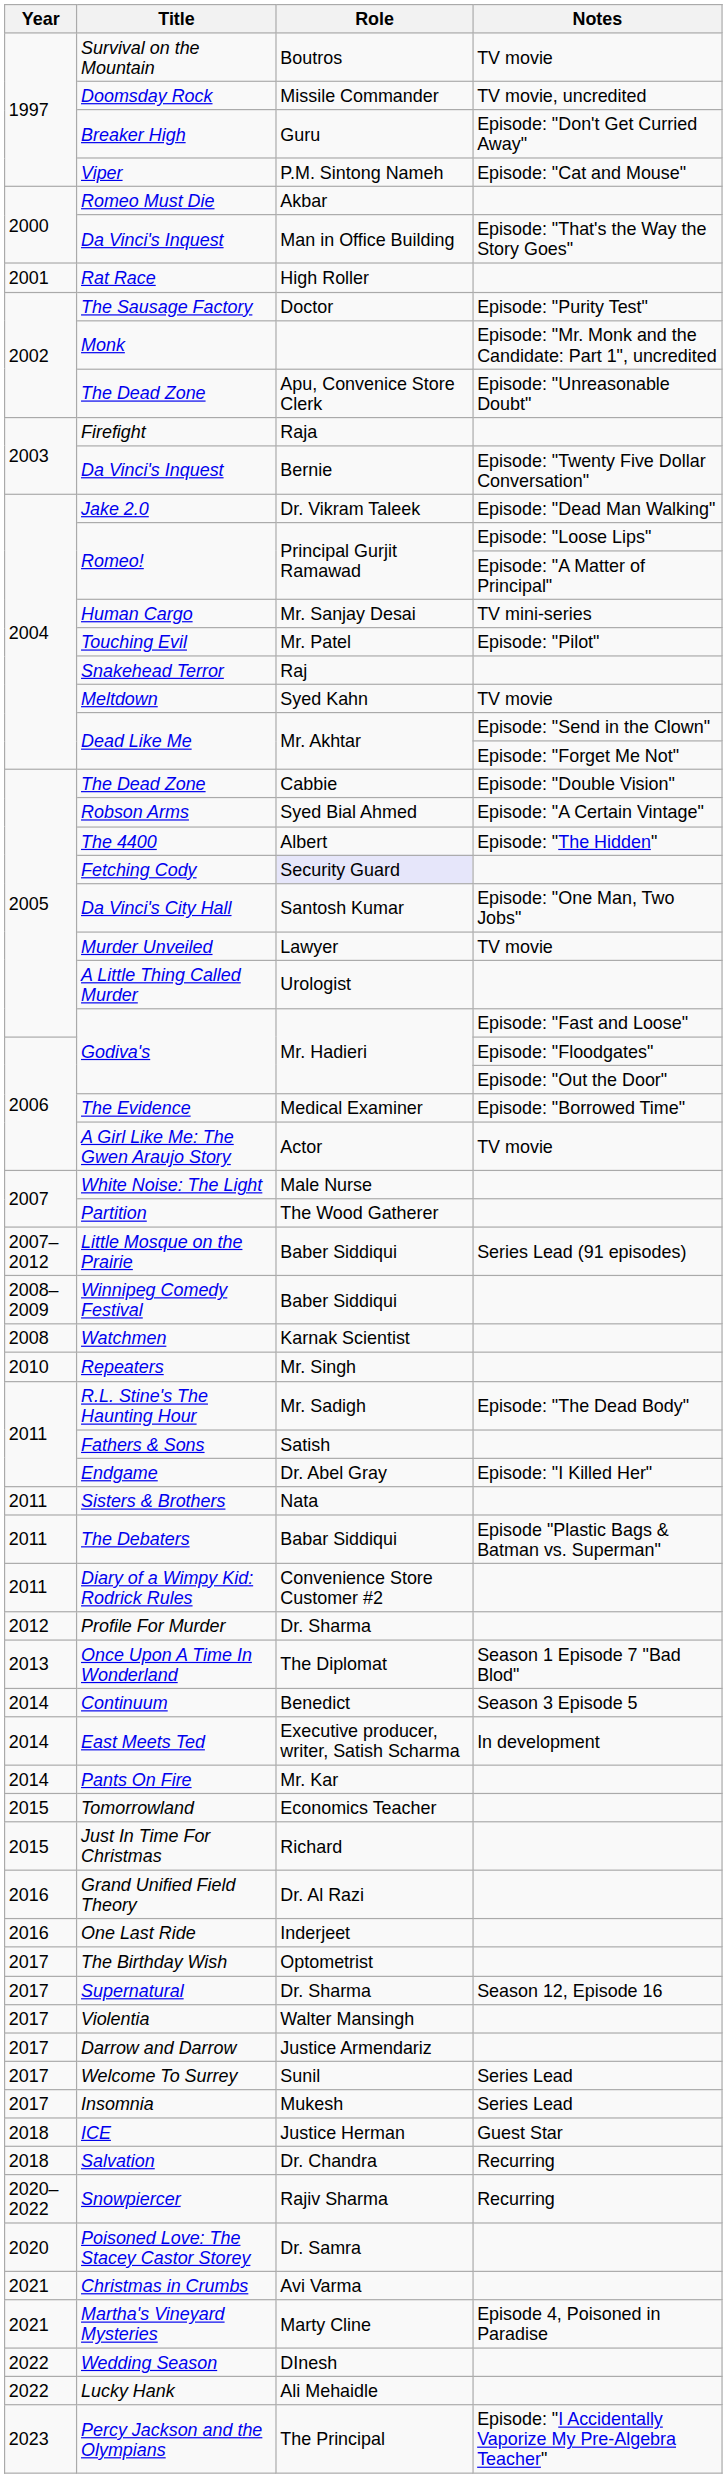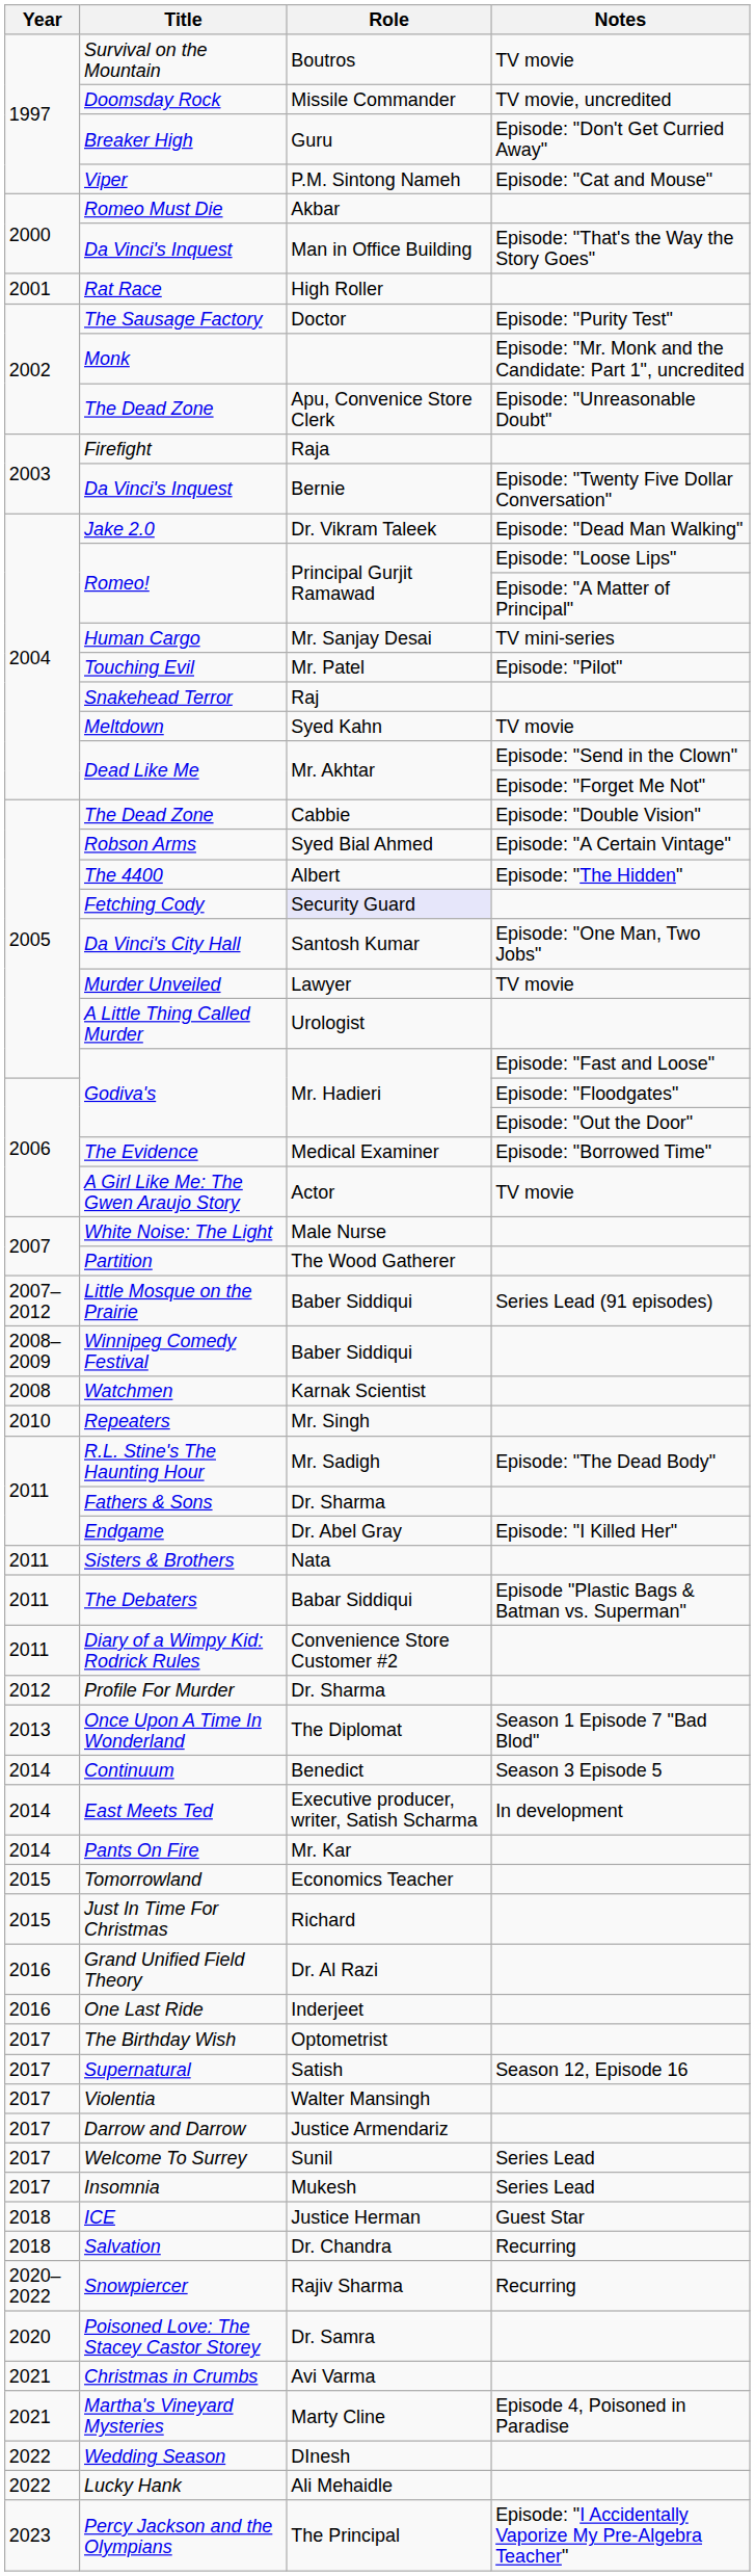Fathers & Sons | Role: Satish -> Dr. Sharma
Supernatural | Role: Dr. Sharma -> Satish
